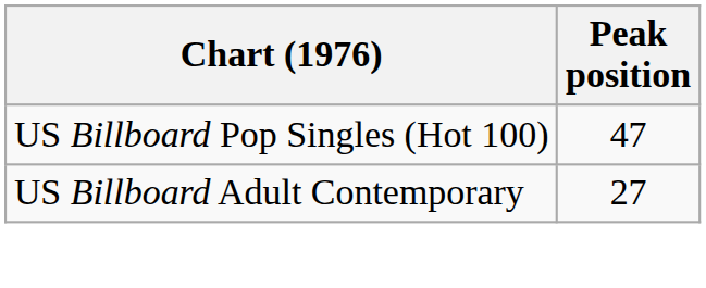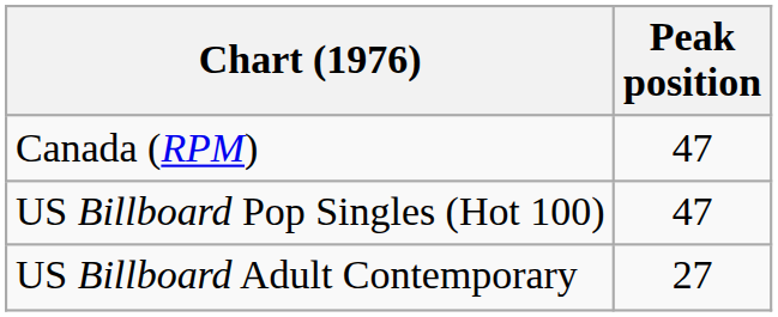+ row: Canada (RPM) | 47
